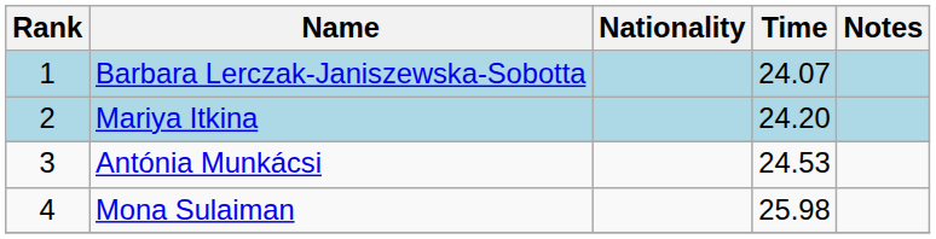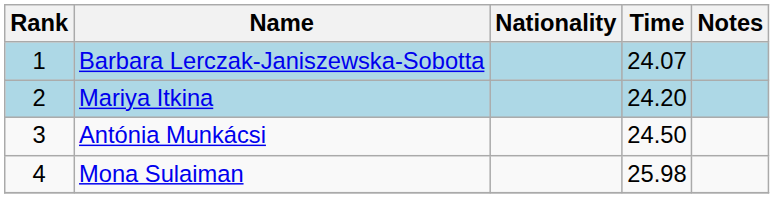Antónia Munkácsi | Time: 24.53 -> 24.50
